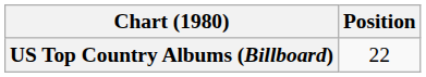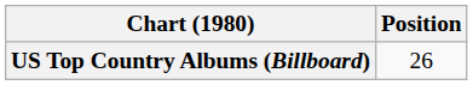US Top Country Albums (Billboard) | Position: 22 -> 26
